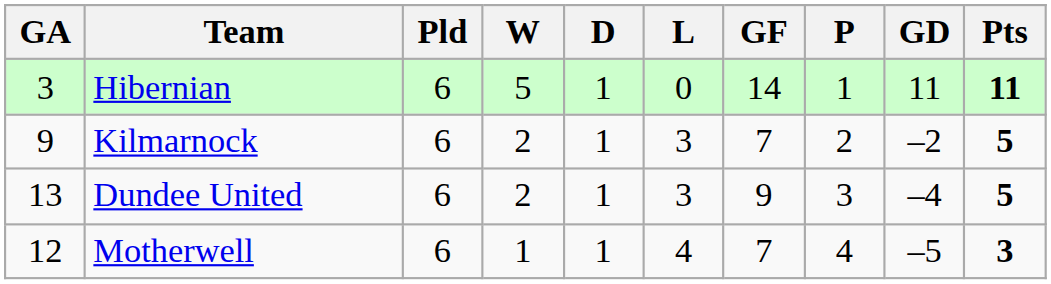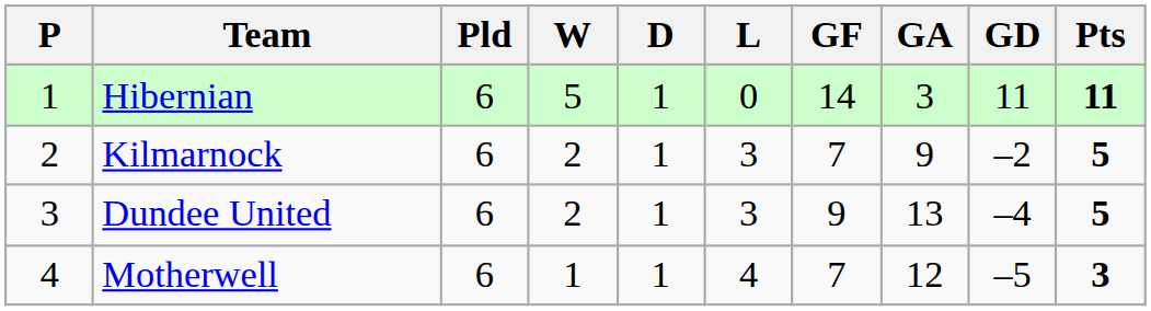columns swapped: P <-> GA
